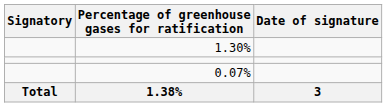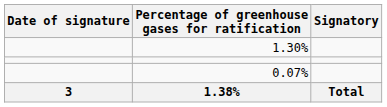columns swapped: Signatory <-> Date of signature
